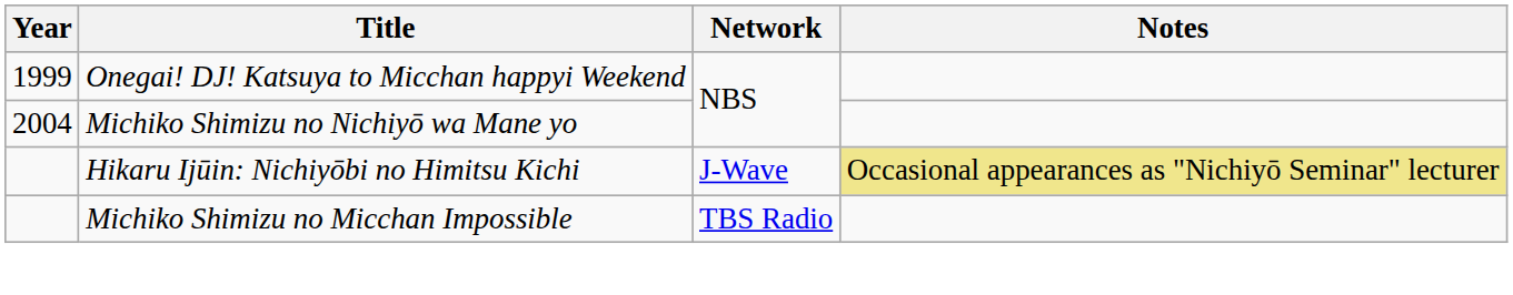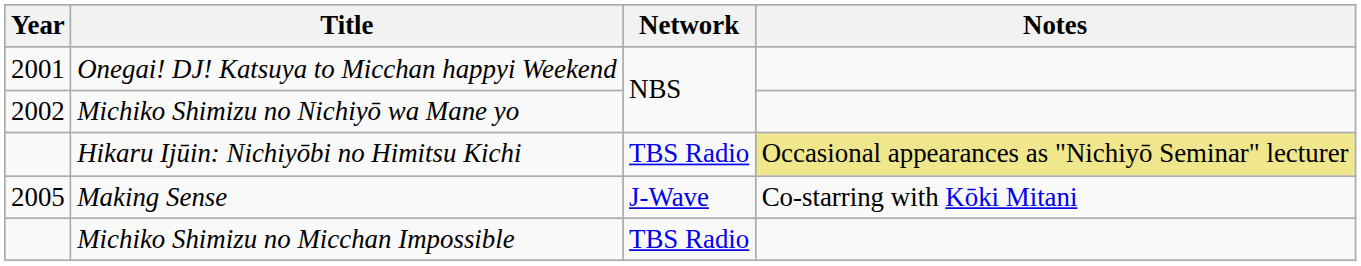Onegai! DJ! Katsuya to Micchan happyi Weekend | Year: 1999 -> 2001
Michiko Shimizu no Nichiyō wa Mane yo | Year: 2004 -> 2002
Hikaru Ijūin: Nichiyōbi no Himitsu Kichi | Network: J-Wave -> TBS Radio
+ row: 2005 | Making Sense | J-Wave | Co-starring with Kōki Mitani
